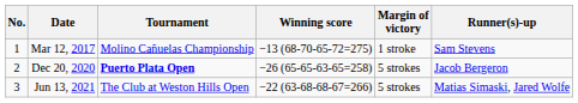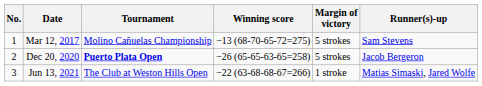Mar 12, 2017 | Margin of victory: 1 stroke -> 5 strokes
Jun 13, 2021 | Margin of victory: 5 strokes -> 1 stroke
